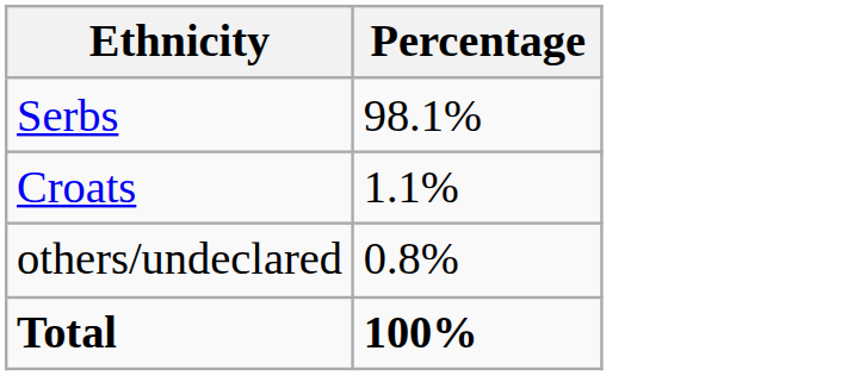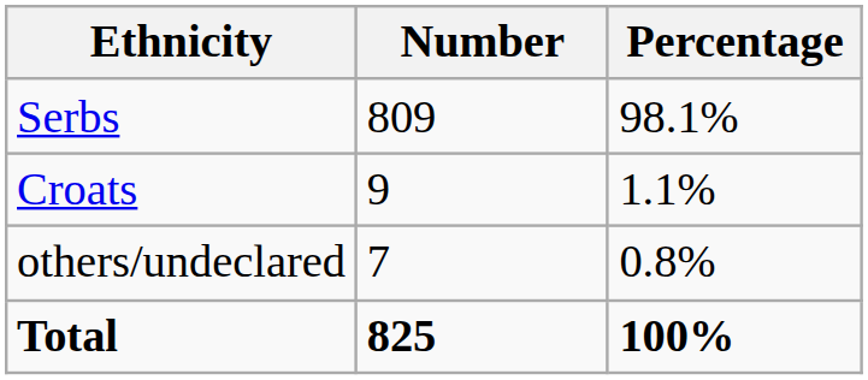+ column: Number | 809 | 9 | 7 | 825
